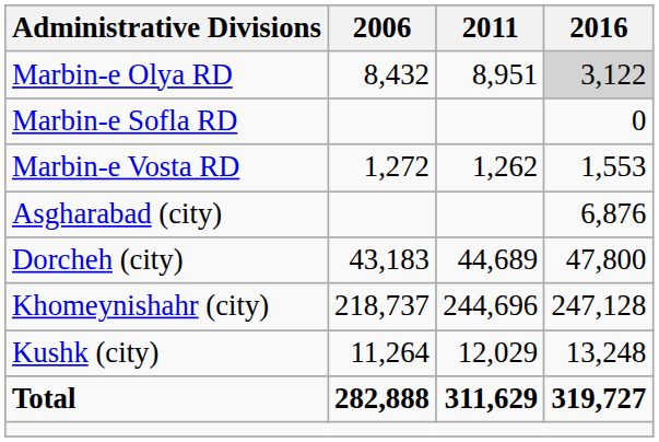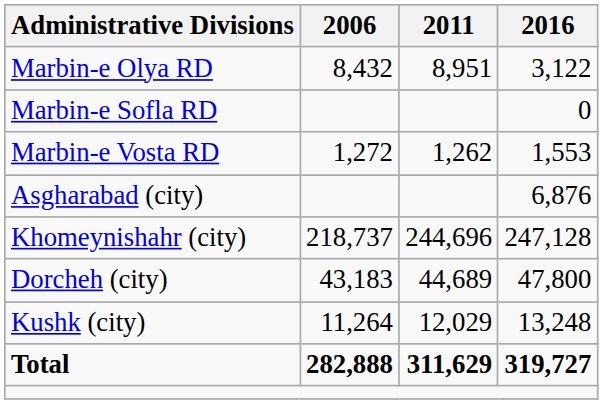Marbin-e Olya RD | 2016: lightgrey background -> no background
rows swapped: Dorcheh (city) <-> Khomeynishahr (city)
